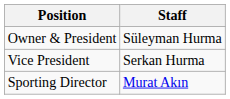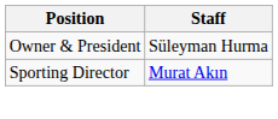- row: Vice President | Serkan Hurma
